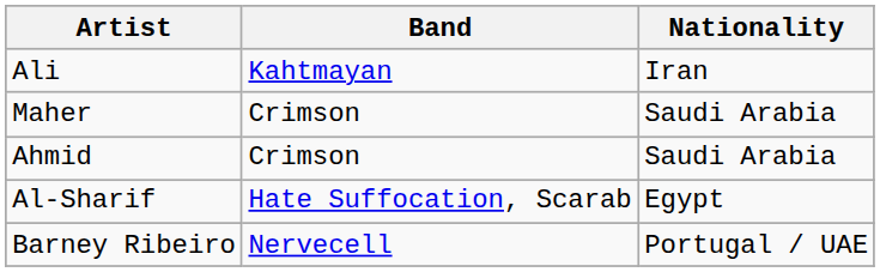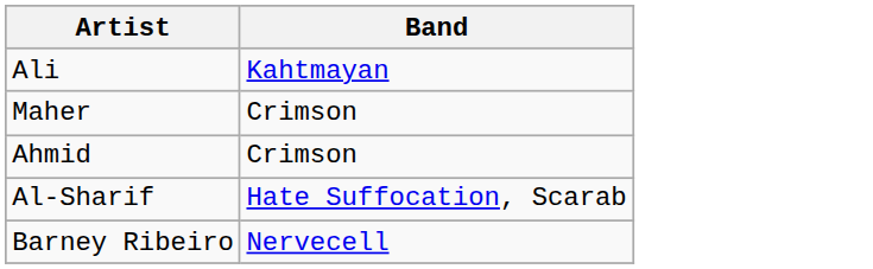- column: Nationality | Iran | Saudi Arabia | Saudi Arabia | Egypt | Portugal / UAE
